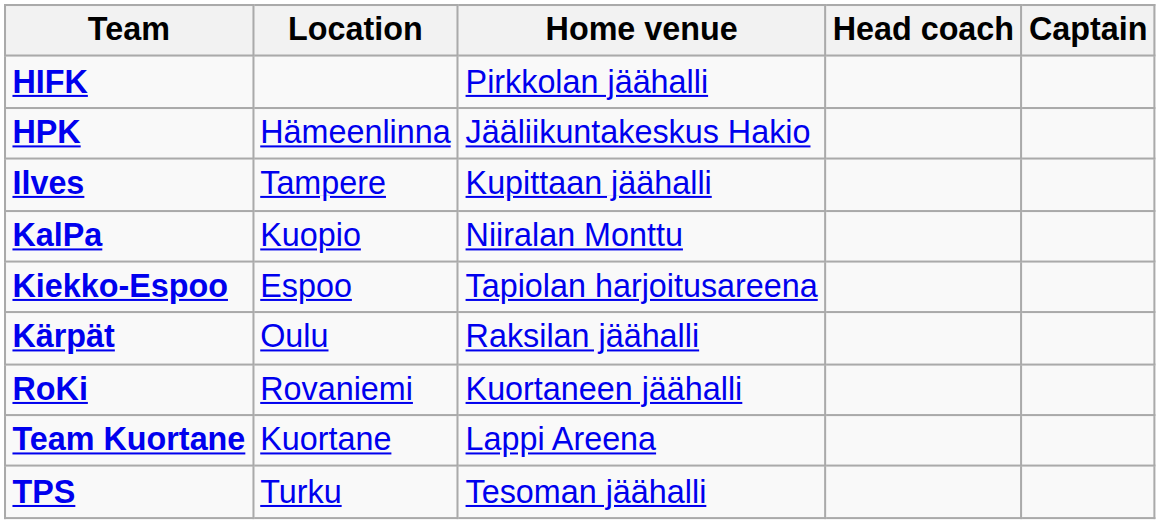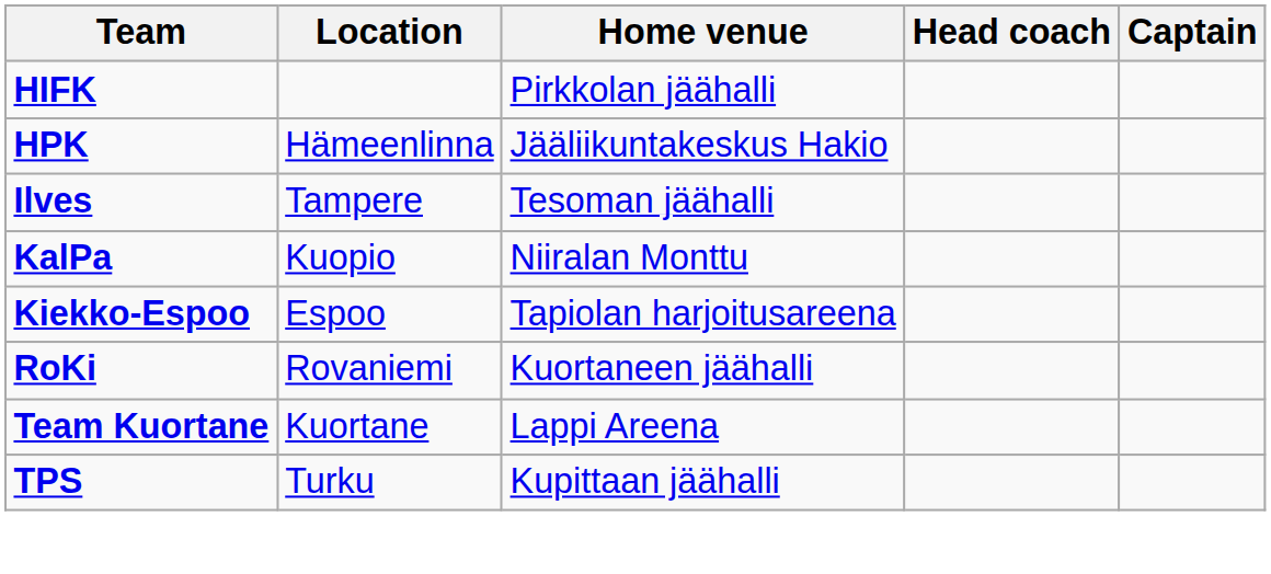Ilves | Home venue: Kupittaan jäähalli -> Tesoman jäähalli
- row: Kärpät | Oulu | Raksilan jäähalli
TPS | Home venue: Tesoman jäähalli -> Kupittaan jäähalli
